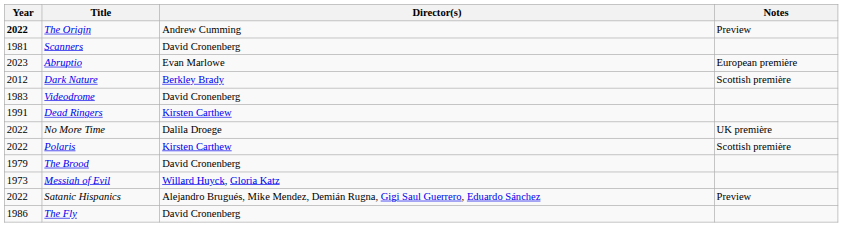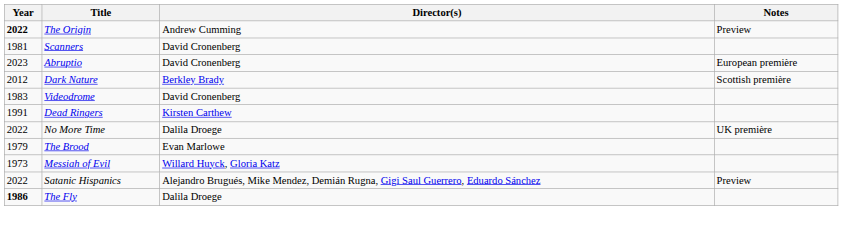Abruptio | Director(s): Evan Marlowe -> David Cronenberg
- row: 2022 | Polaris | Kirsten Carthew | Scottish première
The Brood | Director(s): David Cronenberg -> Evan Marlowe
The Fly | Year: normal -> bold
The Fly | Director(s): David Cronenberg -> Dalila Droege
